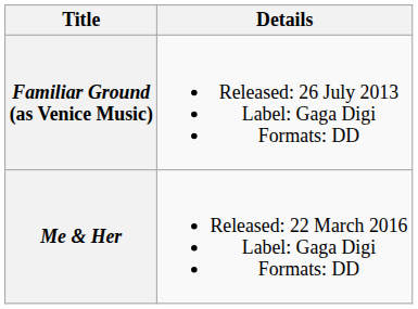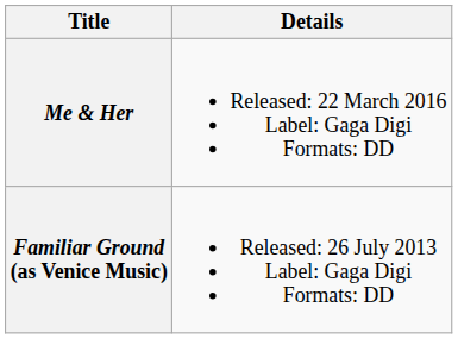rows swapped: Familiar Ground (as Venice Music) <-> Me & Her
